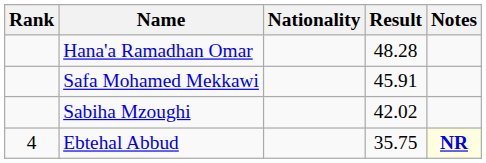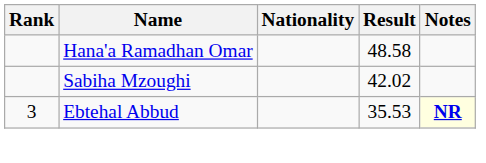Hana'a Ramadhan Omar | Result: 48.28 -> 48.58
- row: Safa Mohamed Mekkawi | 45.91
Ebtehal Abbud | Rank: 4 -> 3
Ebtehal Abbud | Result: 35.75 -> 35.53
